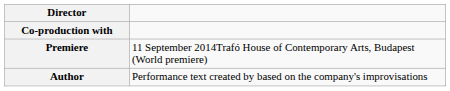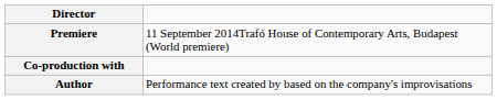rows swapped: Premiere <-> Co-production with
